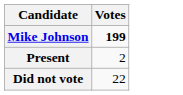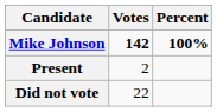+ column: Percent | 100%
Mike Johnson | Votes: 199 -> 142
